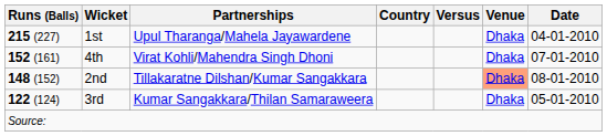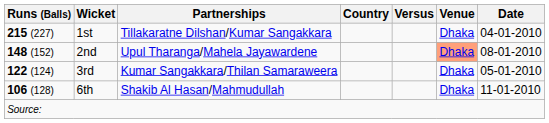1st | Partnerships: Upul Tharanga/Mahela Jayawardene -> Tillakaratne Dilshan/Kumar Sangakkara
- row: 152 (161) | 4th | Virat Kohli/Mahendra Singh Dhoni | Dhaka | 07-01-2010
2nd | Partnerships: Tillakaratne Dilshan/Kumar Sangakkara -> Upul Tharanga/Mahela Jayawardene
+ row: 106 (128) | 6th | Shakib Al Hasan/Mahmudullah | Dhaka | 11-01-2010
